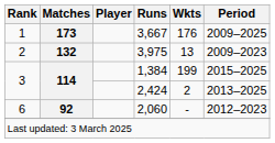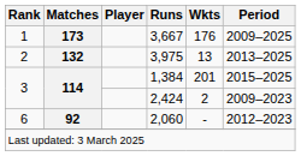3,975 | Period: 2009–2023 -> 2013–2025
1,384 | Wkts: 199 -> 201
2,424 | Period: 2013–2025 -> 2009–2023
